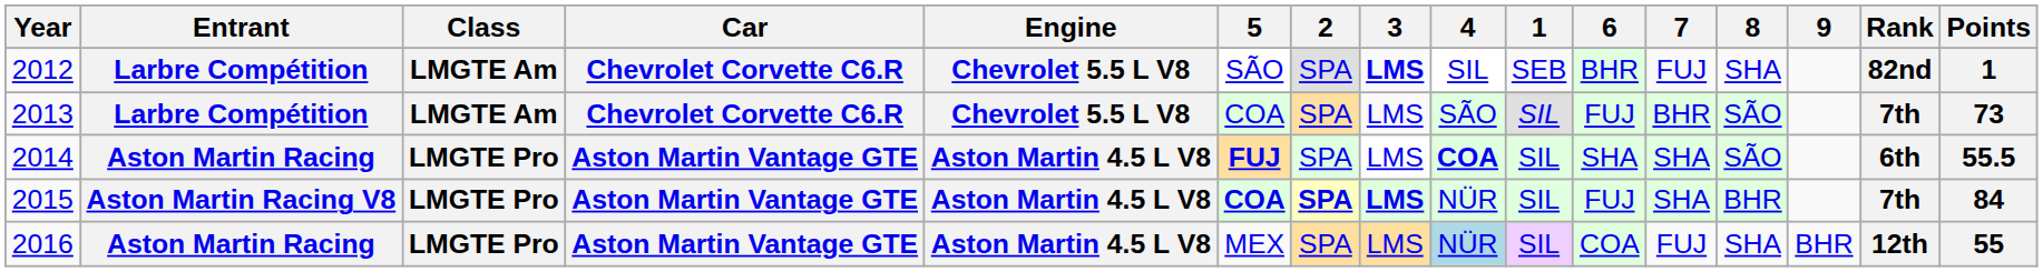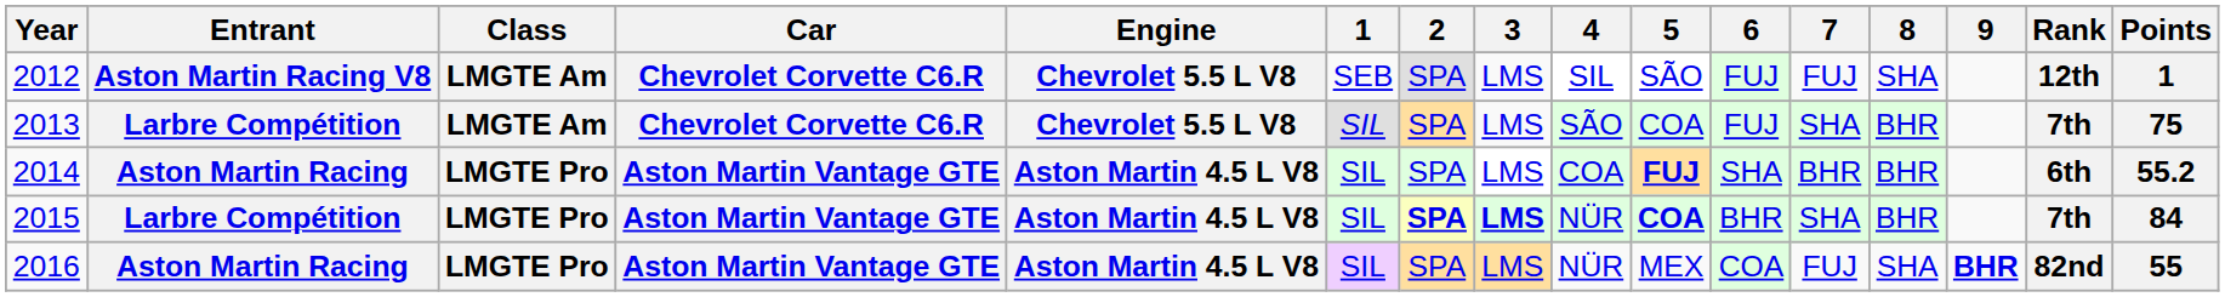columns swapped: 1 <-> 5
2012 | Entrant: Larbre Compétition -> Aston Martin Racing V8
2012 | 3: bold -> normal
2012 | 6: BHR -> FUJ
2012 | Rank: 82nd -> 12th
2013 | 7: BHR -> SHA
2013 | 8: SÃO -> BHR
2013 | Points: 73 -> 75
2014 | 4: bold -> normal
2014 | 7: SHA -> BHR
2014 | 8: SÃO -> BHR
2014 | Points: 55.5 -> 55.2
2015 | Entrant: Aston Martin Racing V8 -> Larbre Compétition
2015 | 6: FUJ -> BHR
2016 | 4: lightblue background -> no background
2016 | 9: normal -> bold
2016 | Rank: 12th -> 82nd
